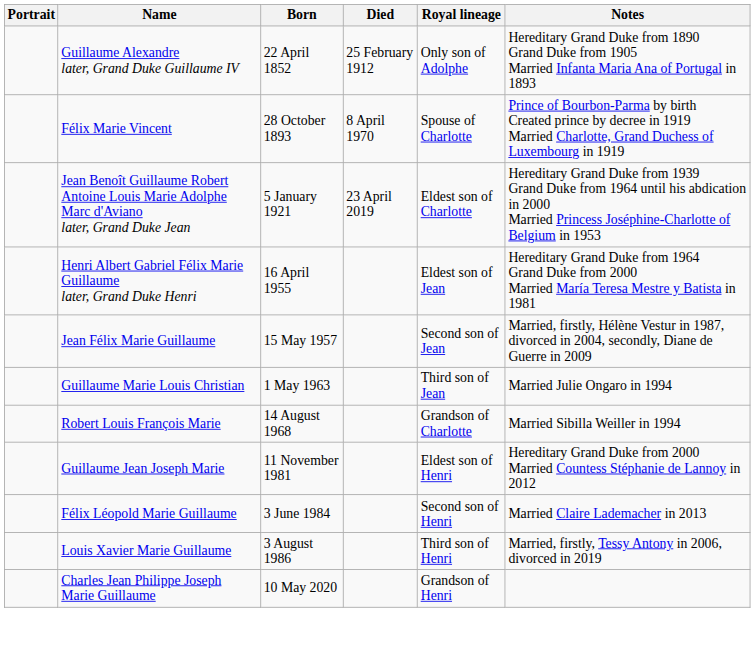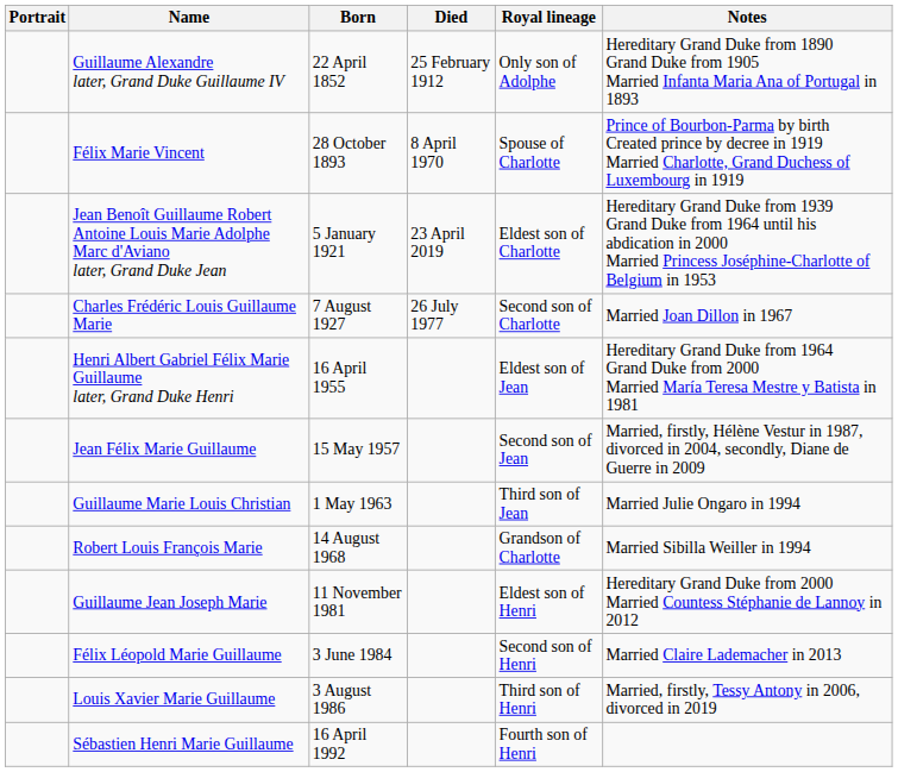+ row: Charles Frédéric Louis Guillaume Marie | 7 August 1927 | 26 July 1977 | Second son of Charlotte | Married Joan Dillon in 1967
+ row: Sébastien Henri Marie Guillaume | 16 April 1992 | Fourth son of Henri
- row: Charles Jean Philippe Joseph Marie Guillaume | 10 May 2020 | Grandson of Henri
